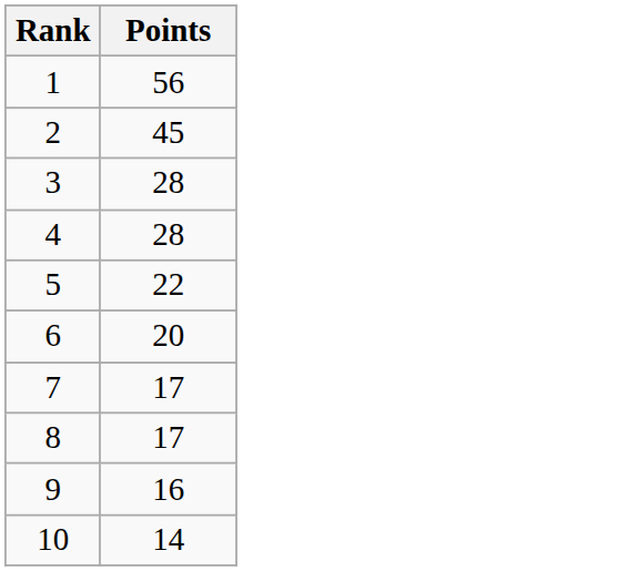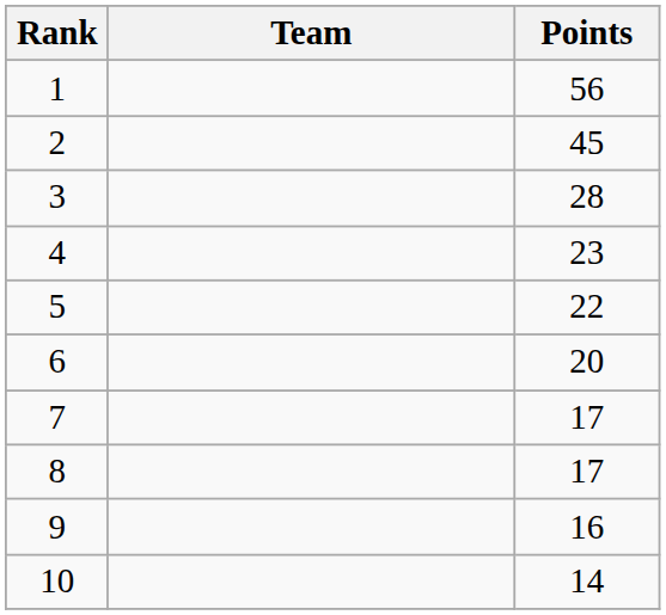+ column: Team
4 | Points: 28 -> 23
